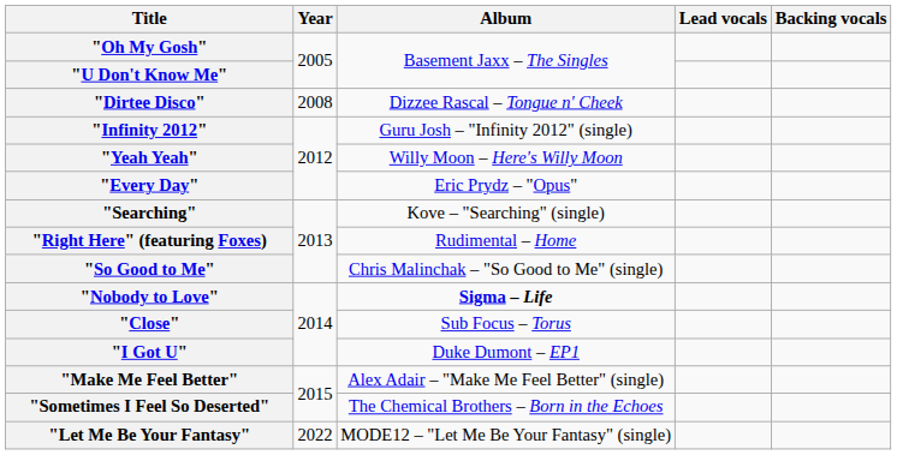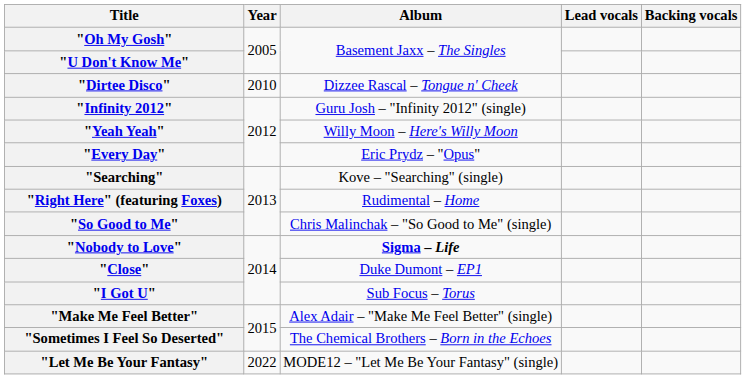"Dirtee Disco" | Year: 2008 -> 2010
"Close" | Album: Sub Focus – Torus -> Duke Dumont – EP1
"I Got U" | Album: Duke Dumont – EP1 -> Sub Focus – Torus
